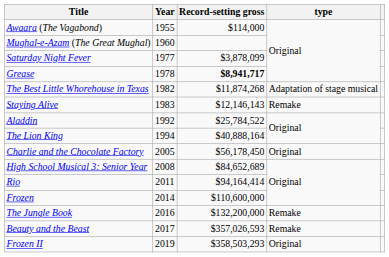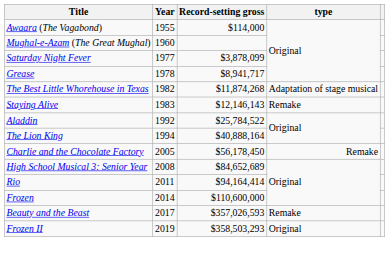Grease | Record-setting gross: bold -> normal
Charlie and the Chocolate Factory | type: Original -> Remake
- row: The Jungle Book | 2016 | $132,200,000 | Remake
